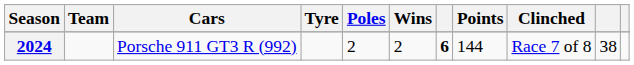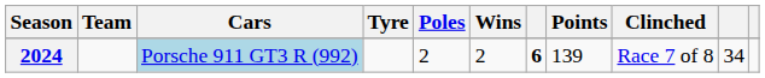2024 | Cars: no background -> lightblue background
2024 | Points: 144 -> 139
2024 | column 10: 38 -> 34
